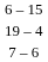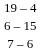rows swapped: 6 – 15 <-> 19 – 4
